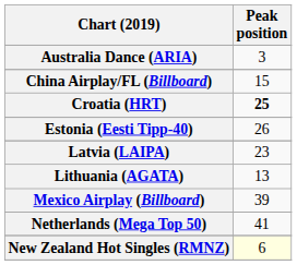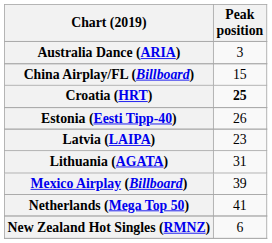Lithuania (AGATA) | Peak position: 13 -> 31
New Zealand Hot Singles (RMNZ) | Peak position: lightyellow background -> no background
